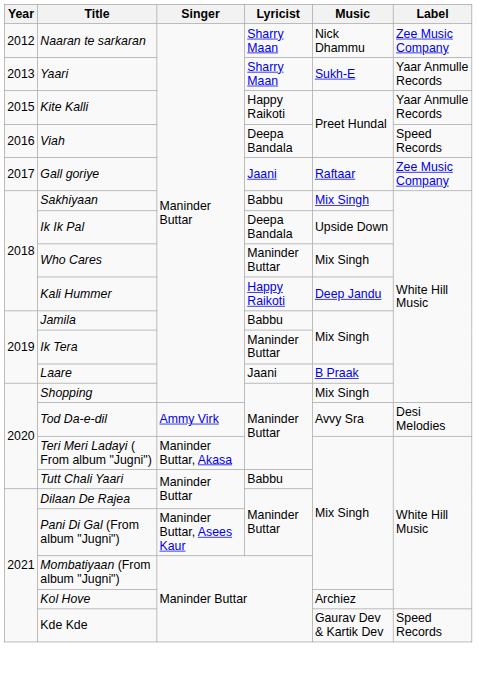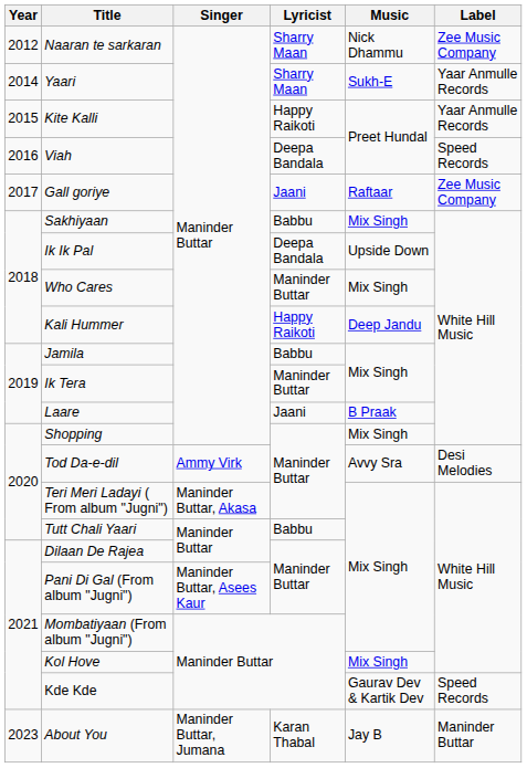Yaari | Year: 2013 -> 2014
Kol Hove | Music: Archiez -> Mix Singh
+ row: 2023 | About You | Maninder Buttar, Jumana | Karan Thabal | Jay B | Maninder Buttar
